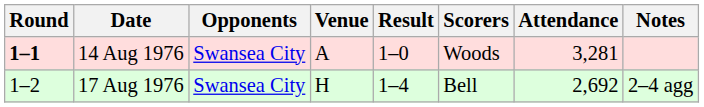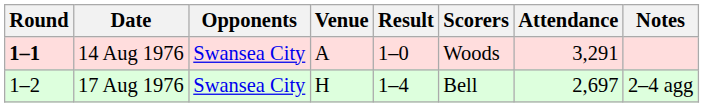14 Aug 1976 | Attendance: 3,281 -> 3,291
17 Aug 1976 | Attendance: 2,692 -> 2,697
